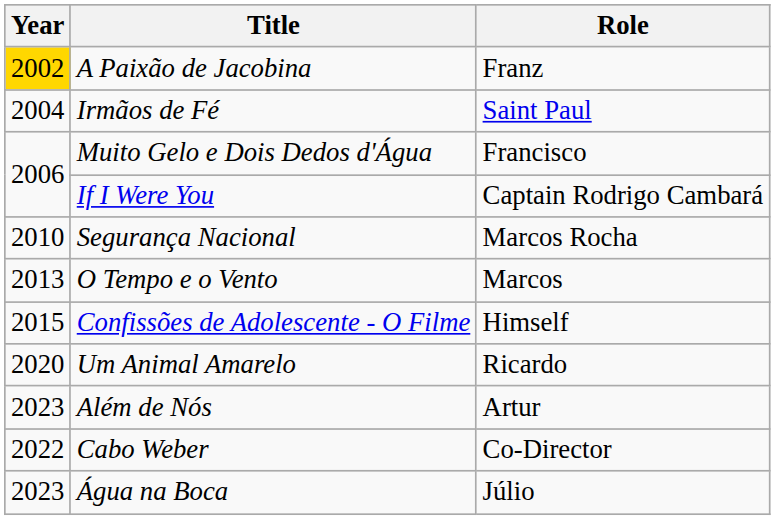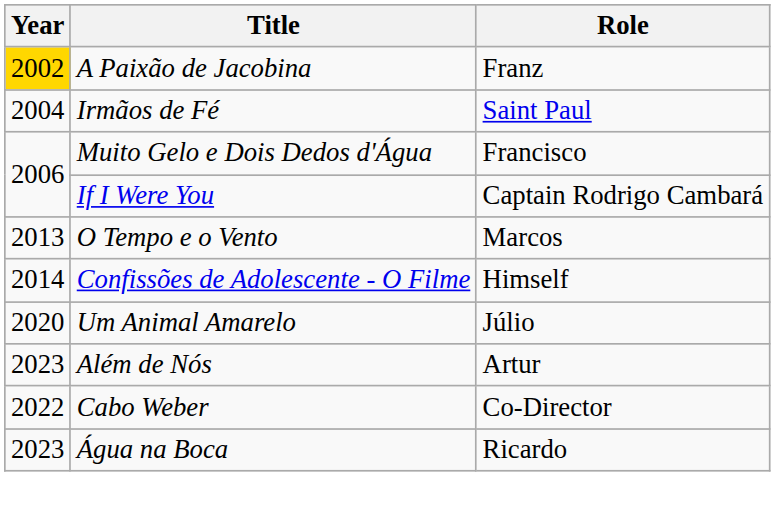- row: 2010 | Segurança Nacional | Marcos Rocha
Confissões de Adolescente - O Filme | Year: 2015 -> 2014
Um Animal Amarelo | Role: Ricardo -> Júlio
Água na Boca | Role: Júlio -> Ricardo
